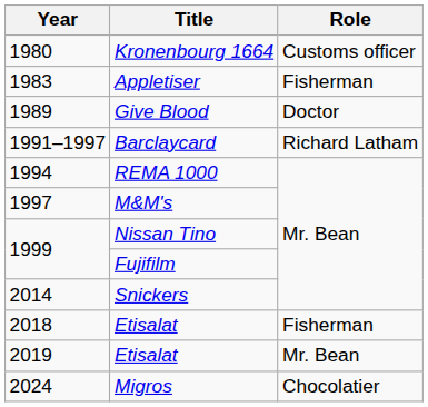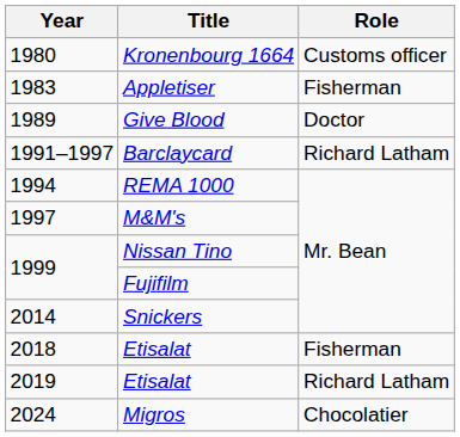2019 / Etisalat | Role: Mr. Bean -> Richard Latham
